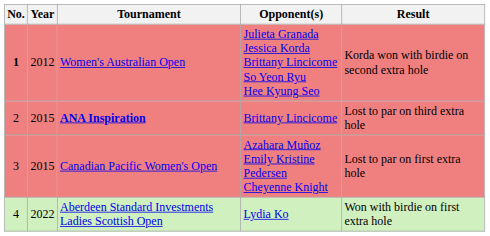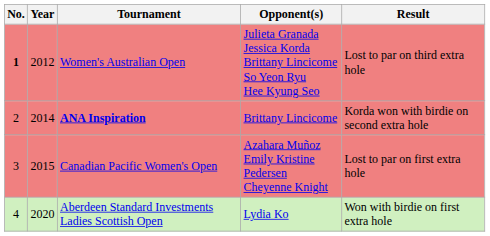Women's Australian Open | Result: Korda won with birdie on second extra hole -> Lost to par on third extra hole
ANA Inspiration | Year: 2015 -> 2014
ANA Inspiration | Result: Lost to par on third extra hole -> Korda won with birdie on second extra hole
Aberdeen Standard Investments Ladies Scottish Open | Year: 2022 -> 2020
